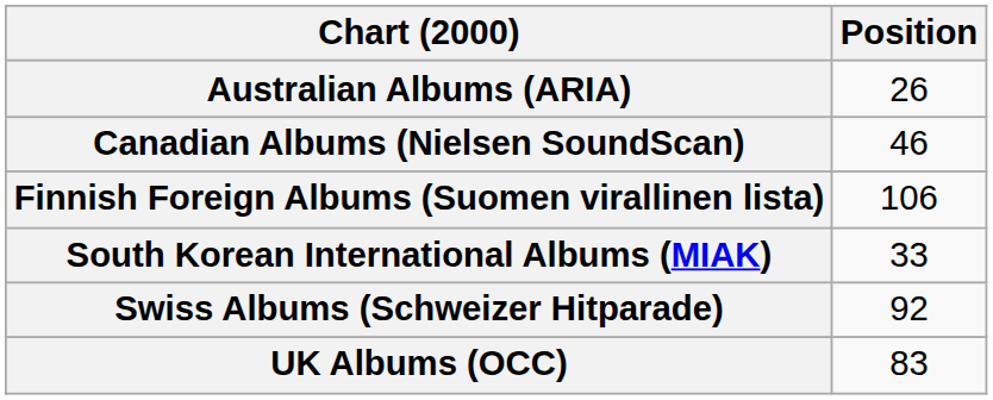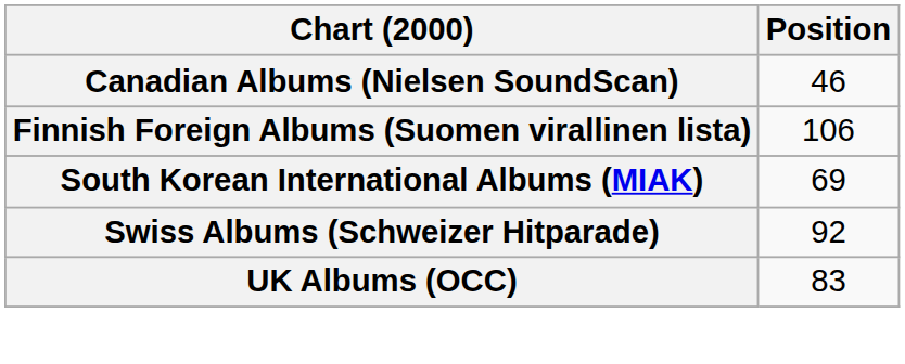- row: Australian Albums (ARIA) | 26
South Korean International Albums (MIAK) | Position: 33 -> 69
